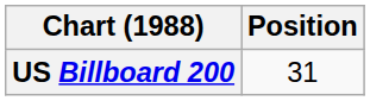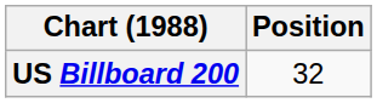US Billboard 200 | Position: 31 -> 32
